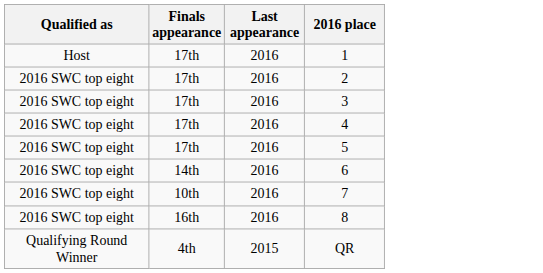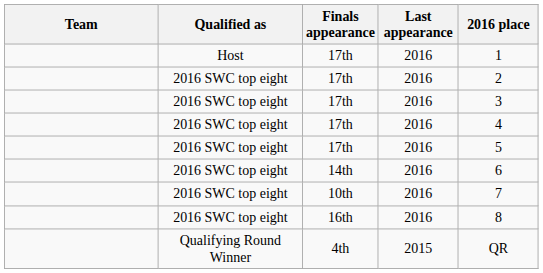+ column: Team
